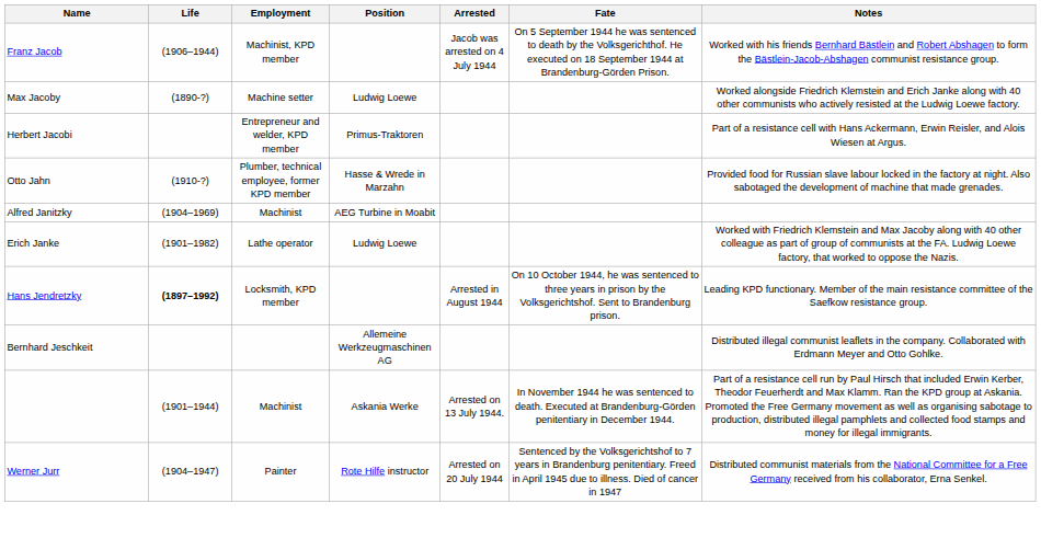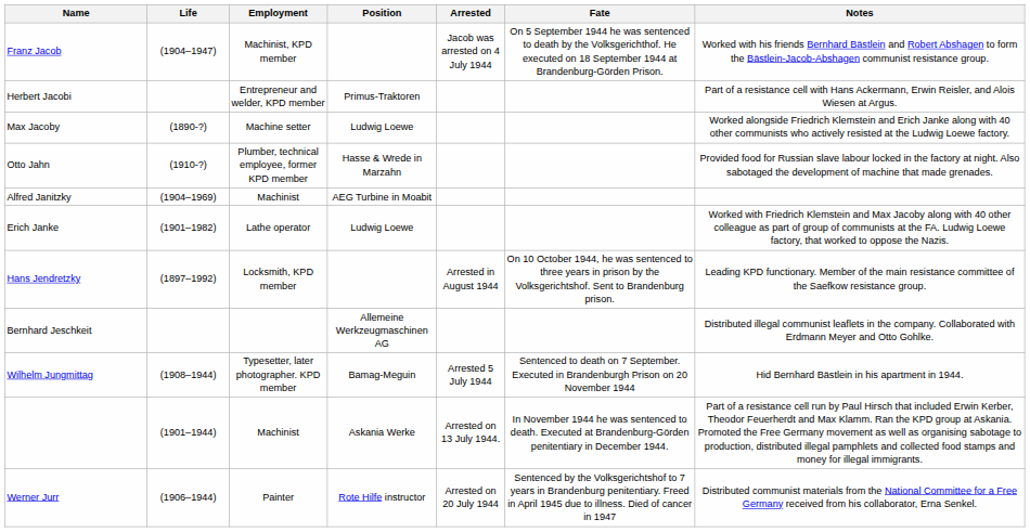Franz Jacob | Life: (1906–1944) -> (1904–1947)
rows swapped: Herbert Jacobi <-> Max Jacoby
Hans Jendretzky | Life: bold -> normal
+ row: Wilhelm Jungmittag | (1908–1944) | Typesetter, later photographer. KPD member | Bamag-Meguin | Arrested 5 July 1944 | Sentenced to death on 7 September. Executed in Brandenburgh Prison on 20 November 1944 | Hid Bernhard Bästlein in his apartment in 1944.
Werner Jurr | Life: (1904–1947) -> (1906–1944)
